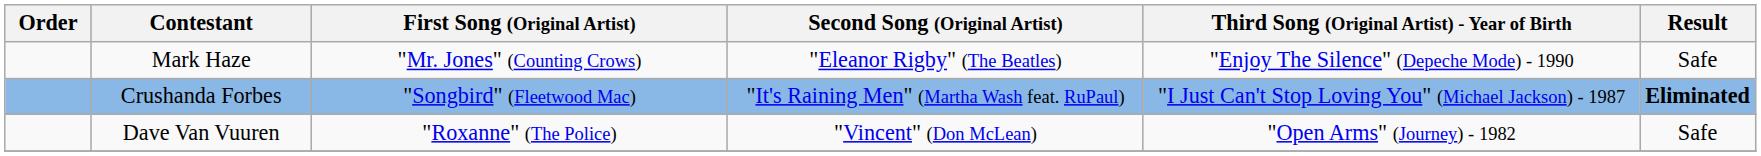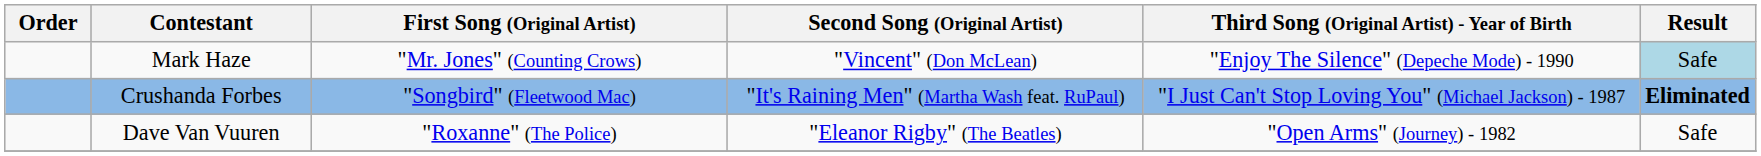Mark Haze | Second Song (Original Artist): "Eleanor Rigby" (The Beatles) -> "Vincent" (Don McLean)
Mark Haze | Result: no background -> lightblue background
Dave Van Vuuren | Second Song (Original Artist): "Vincent" (Don McLean) -> "Eleanor Rigby" (The Beatles)
